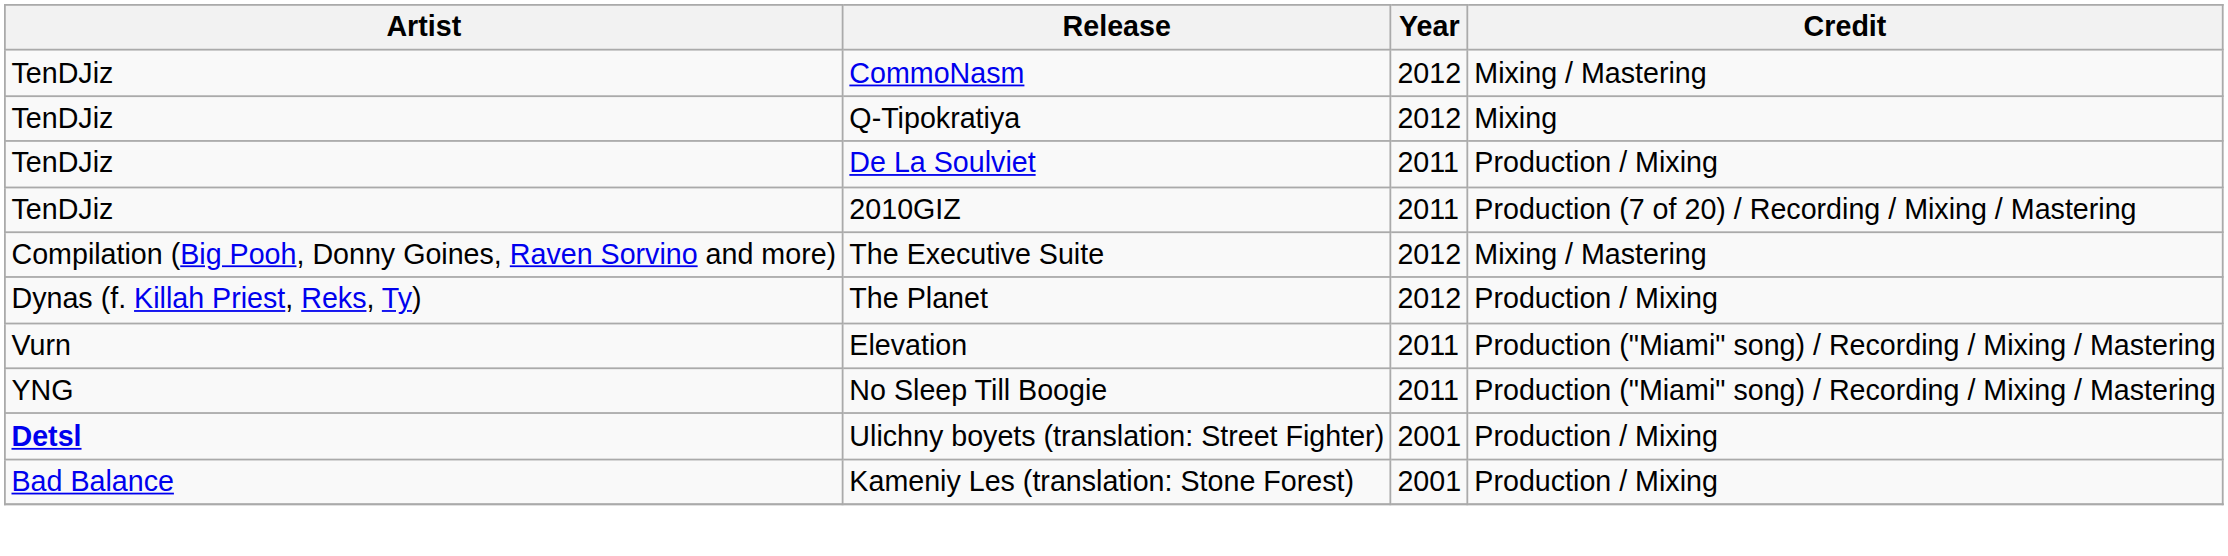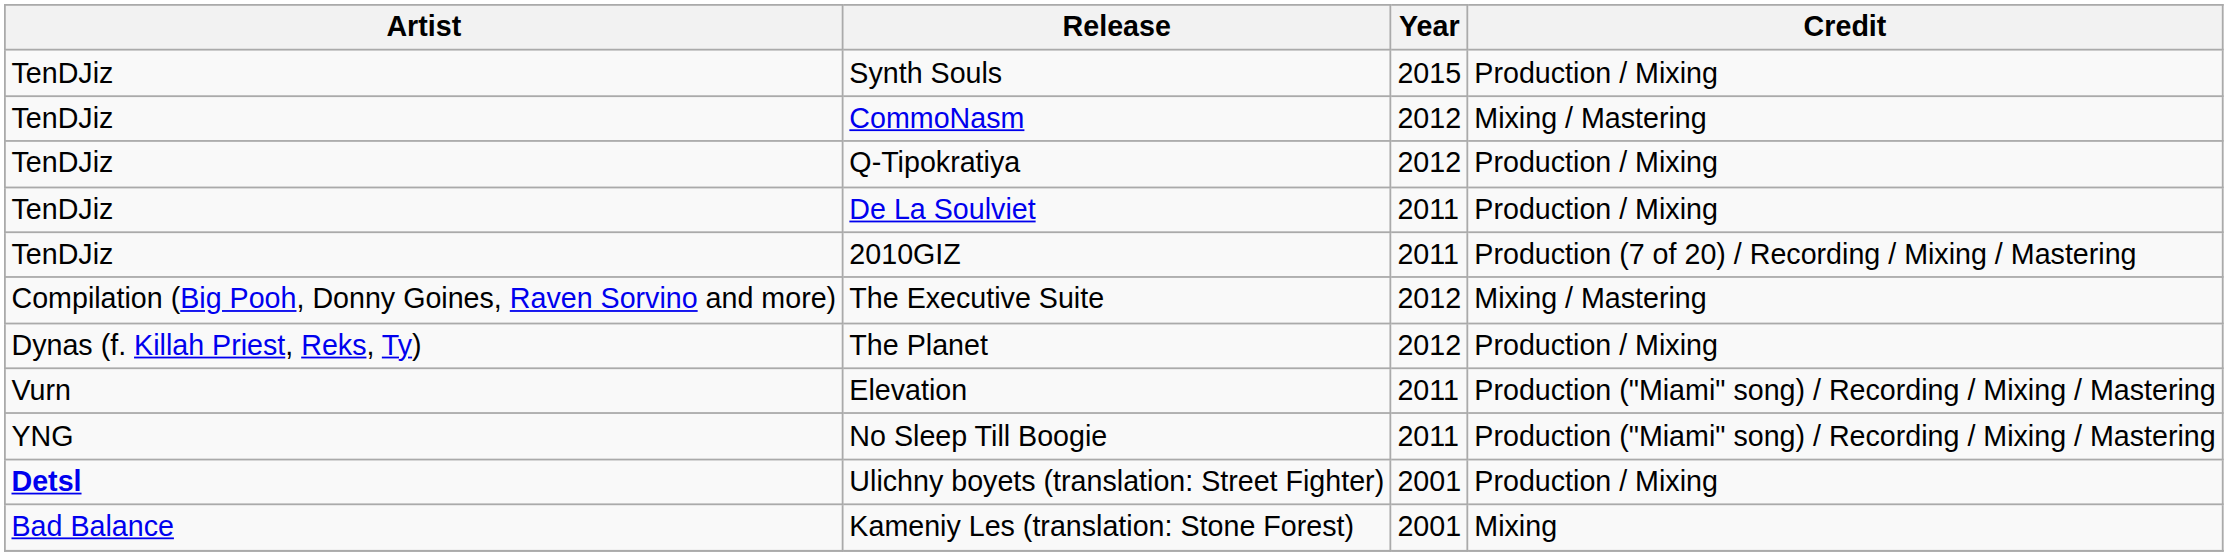+ row: TenDJiz | Synth Souls | 2015 | Production / Mixing
Q-Tipokratiya | Credit: Mixing -> Production / Mixing
Kameniy Les (translation: Stone Forest) | Credit: Production / Mixing -> Mixing
